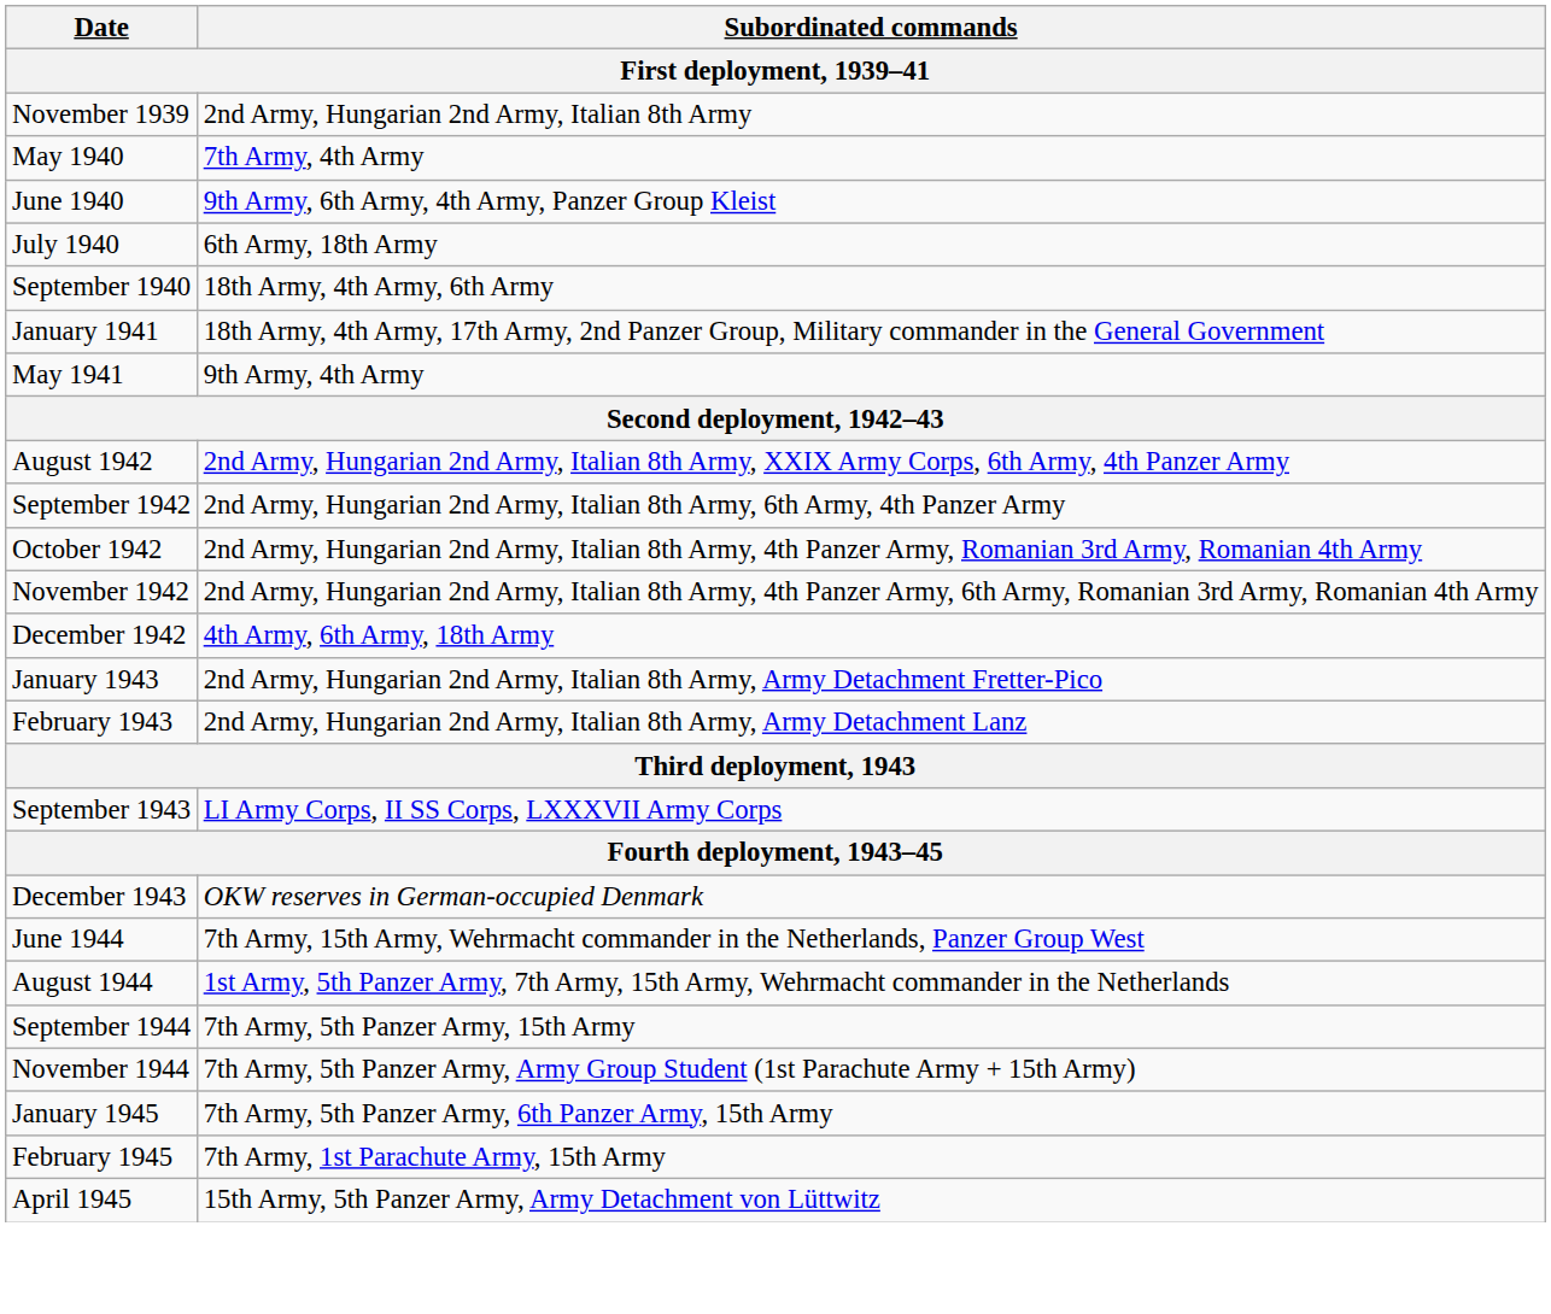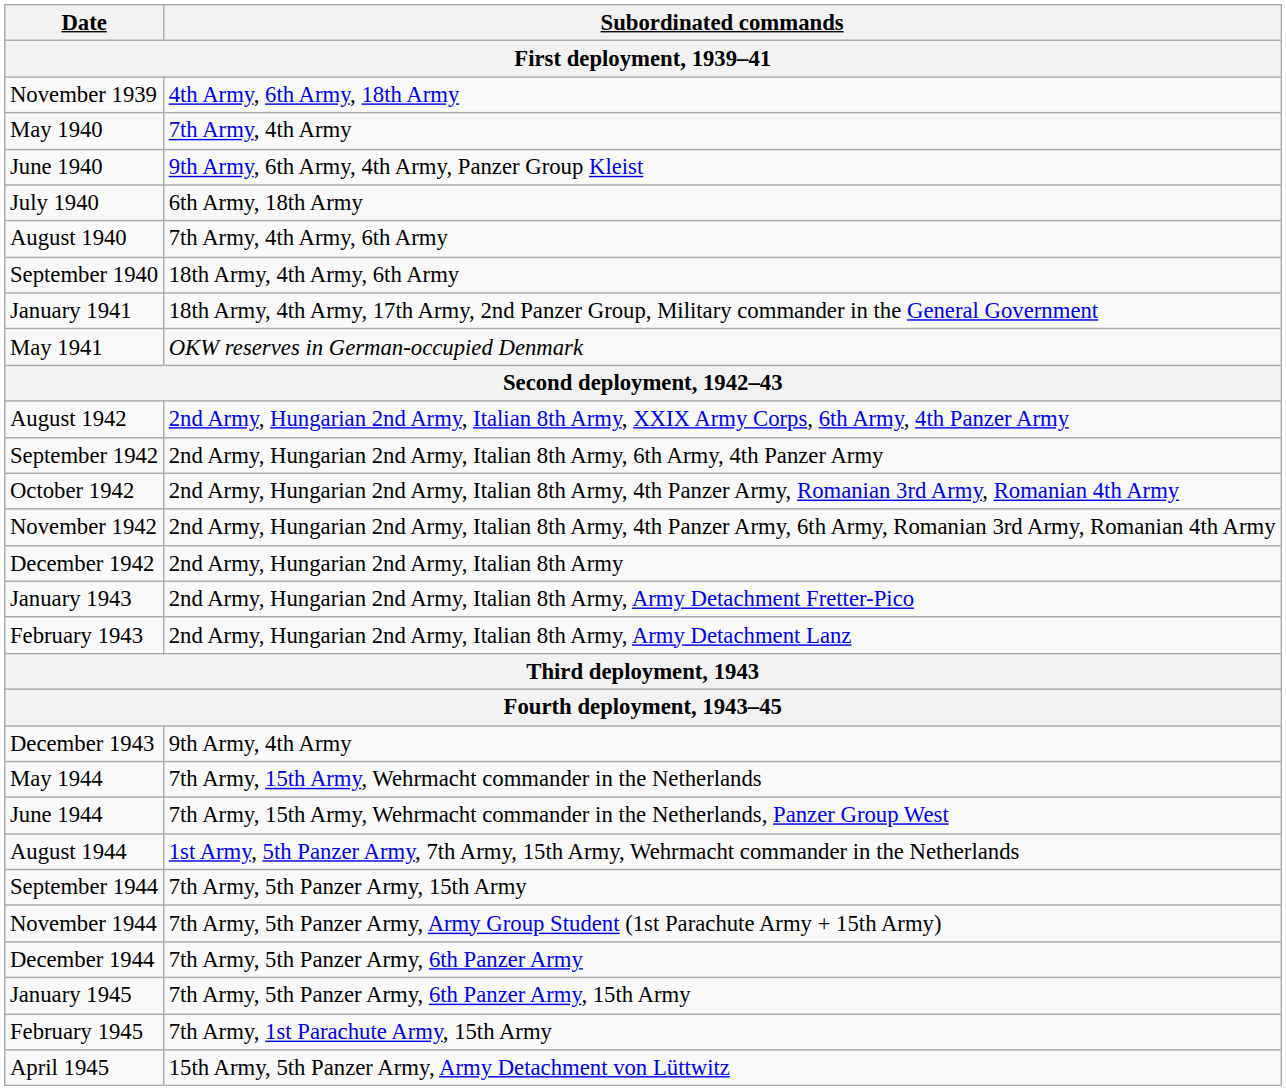November 1939 | Subordinated commands: 2nd Army, Hungarian 2nd Army, Italian 8th Army -> 4th Army, 6th Army, 18th Army
+ row: August 1940 | 7th Army, 4th Army, 6th Army
May 1941 | Subordinated commands: 9th Army, 4th Army -> OKW reserves in German-occupied Denmark
December 1942 | Subordinated commands: 4th Army, 6th Army, 18th Army -> 2nd Army, Hungarian 2nd Army, Italian 8th Army
- row: September 1943 | LI Army Corps, II SS Corps, LXXXVII Army Corps
December 1943 | Subordinated commands: OKW reserves in German-occupied Denmark -> 9th Army, 4th Army
+ row: May 1944 | 7th Army, 15th Army, Wehrmacht commander in the Netherlands
+ row: December 1944 | 7th Army, 5th Panzer Army, 6th Panzer Army
